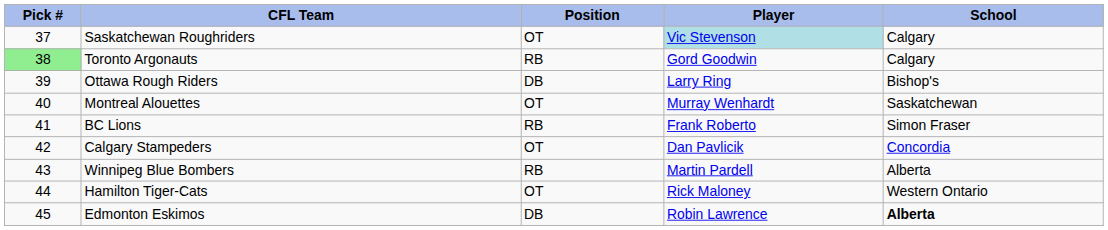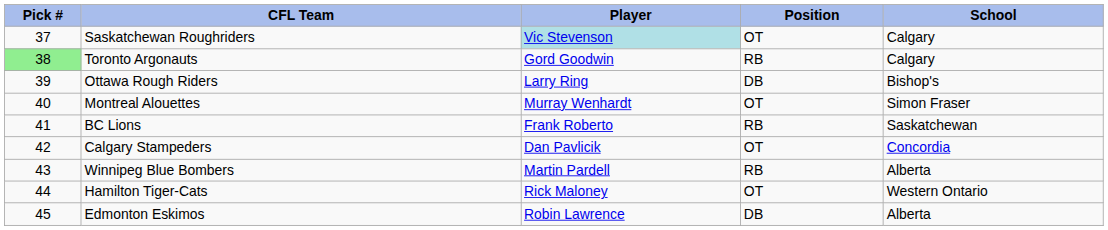columns swapped: Player <-> Position
Montreal Alouettes | School: Saskatchewan -> Simon Fraser
BC Lions | School: Simon Fraser -> Saskatchewan
Edmonton Eskimos | School: bold -> normal
